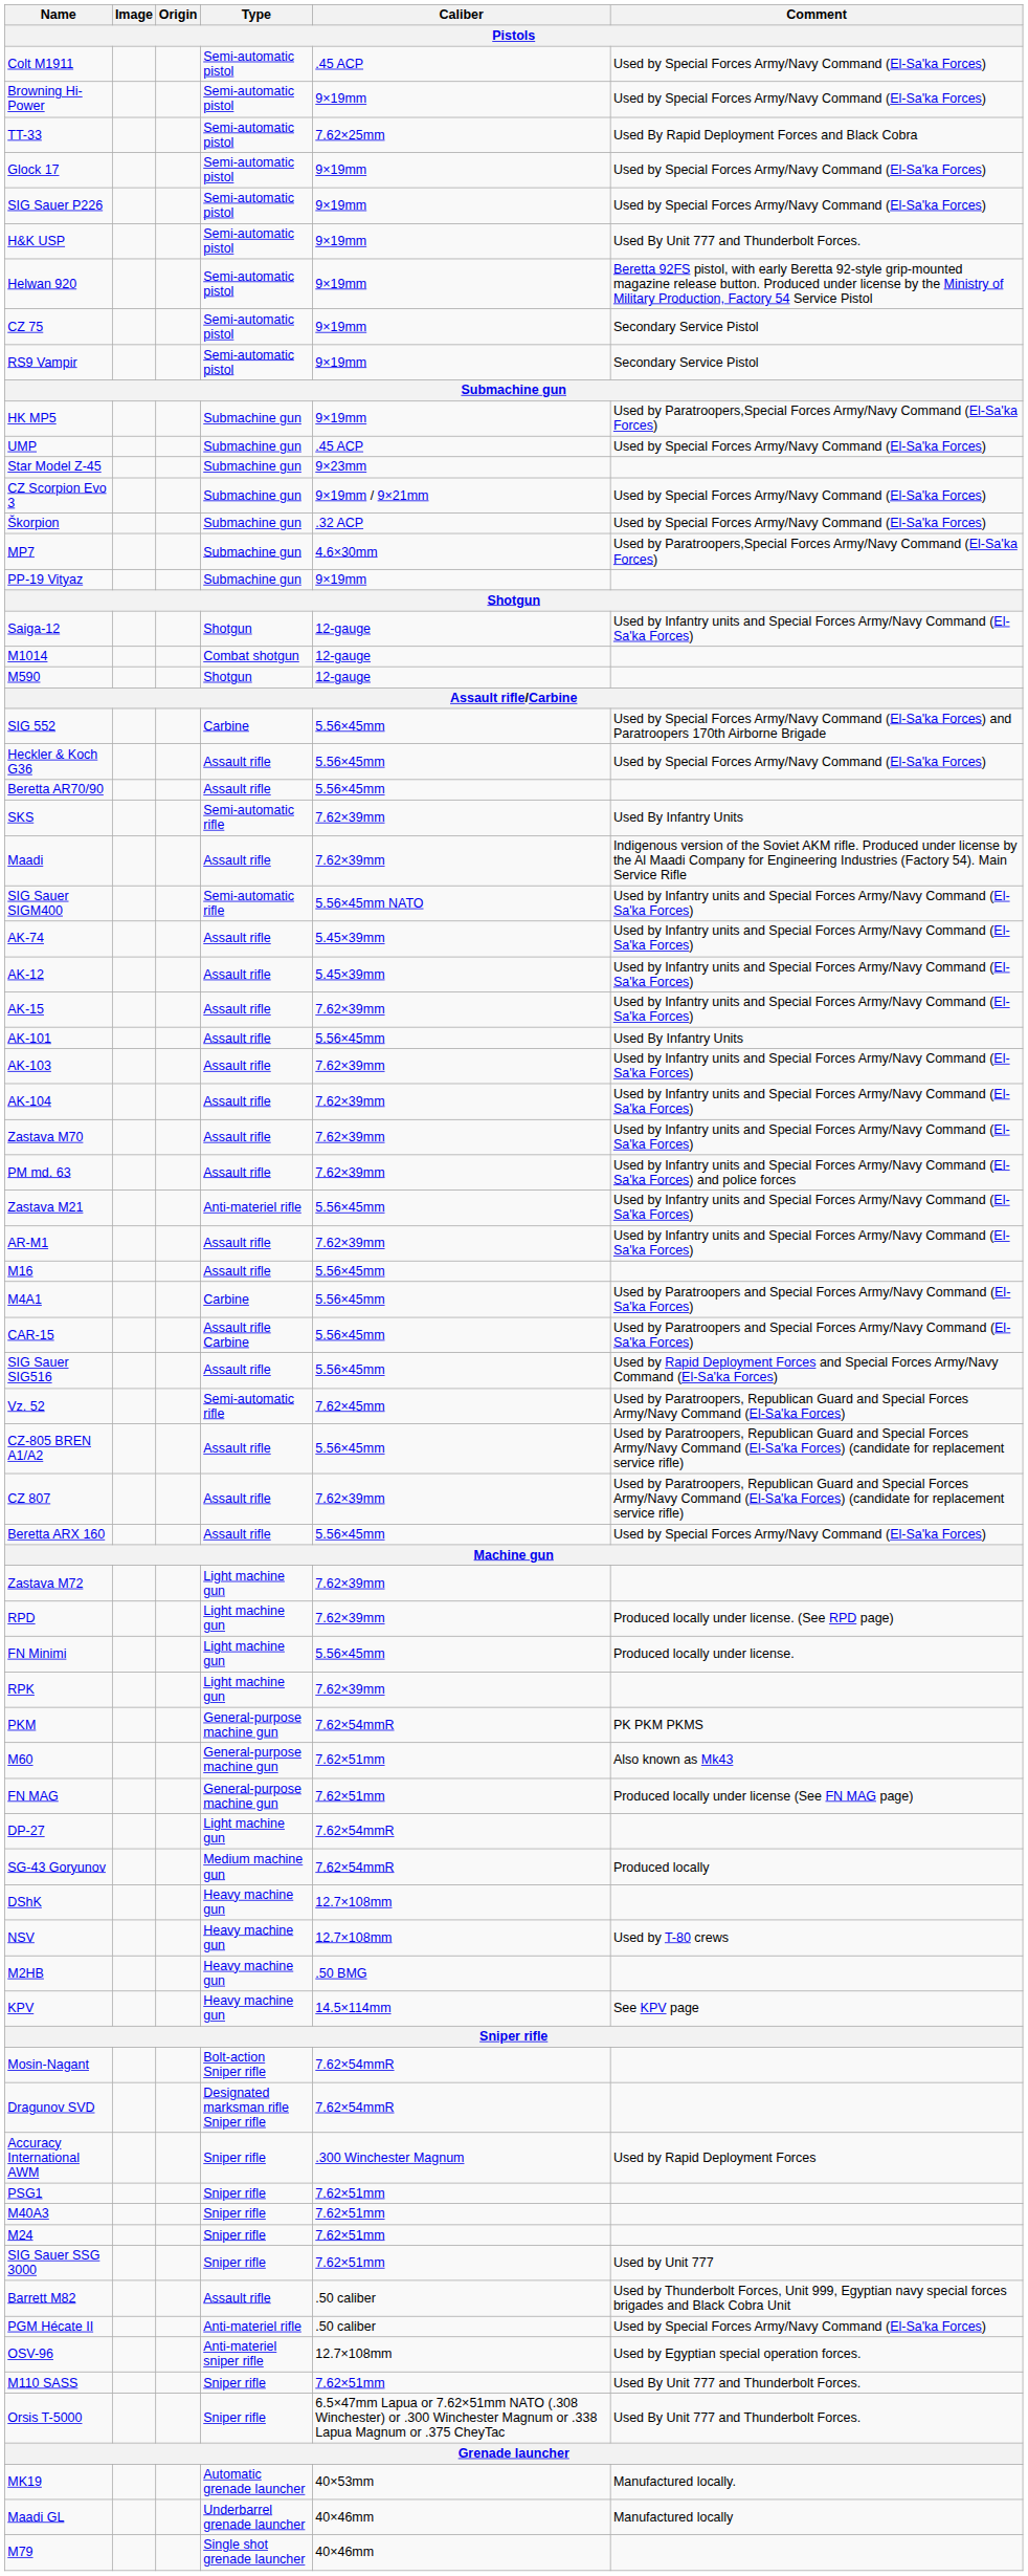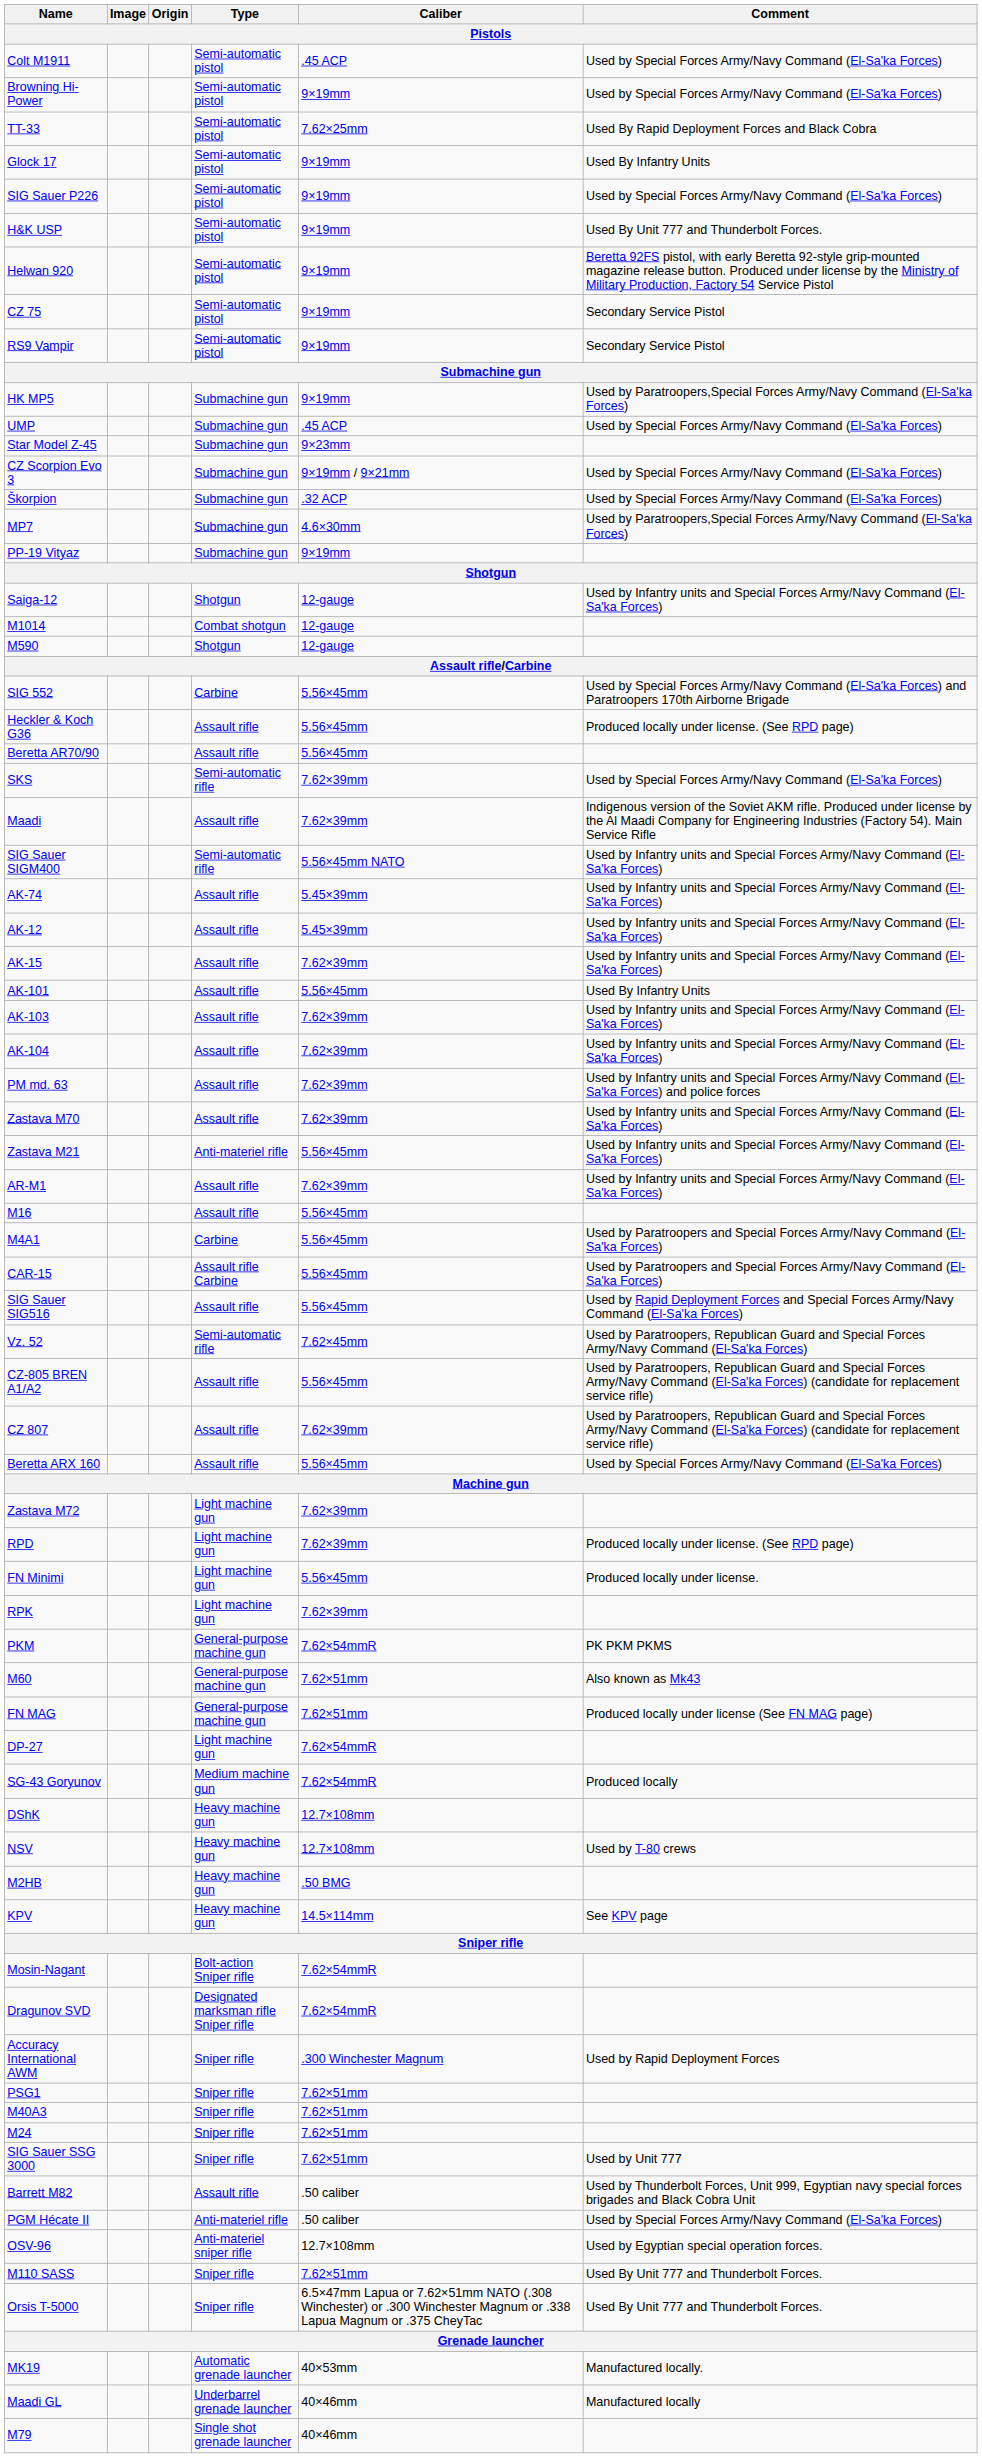Glock 17 | Comment: Used by Special Forces Army/Navy Command (El-Sa'ka Forces) -> Used By Infantry Units
Heckler & Koch G36 | Comment: Used by Special Forces Army/Navy Command (El-Sa'ka Forces) -> Produced locally under license. (See RPD page)
SKS | Comment: Used By Infantry Units -> Used by Special Forces Army/Navy Command (El-Sa'ka Forces)
rows swapped: PM md. 63 <-> Zastava M70
